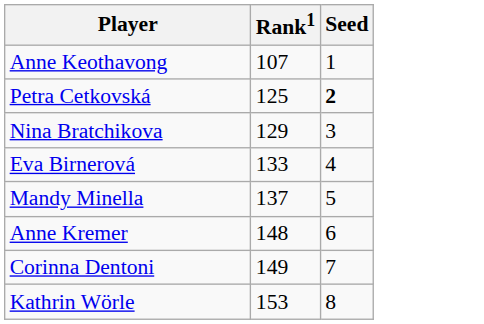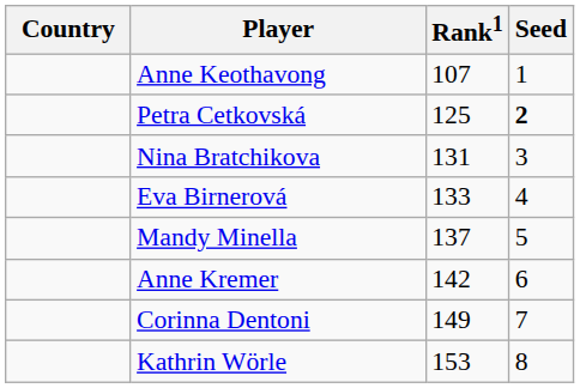+ column: Country
Nina Bratchikova | Rank1: 129 -> 131
Anne Kremer | Rank1: 148 -> 142
